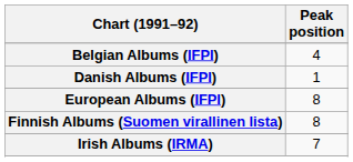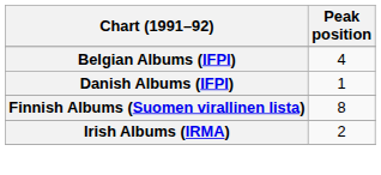- row: European Albums (IFPI) | 8
Irish Albums (IRMA) | Peak position: 7 -> 2
